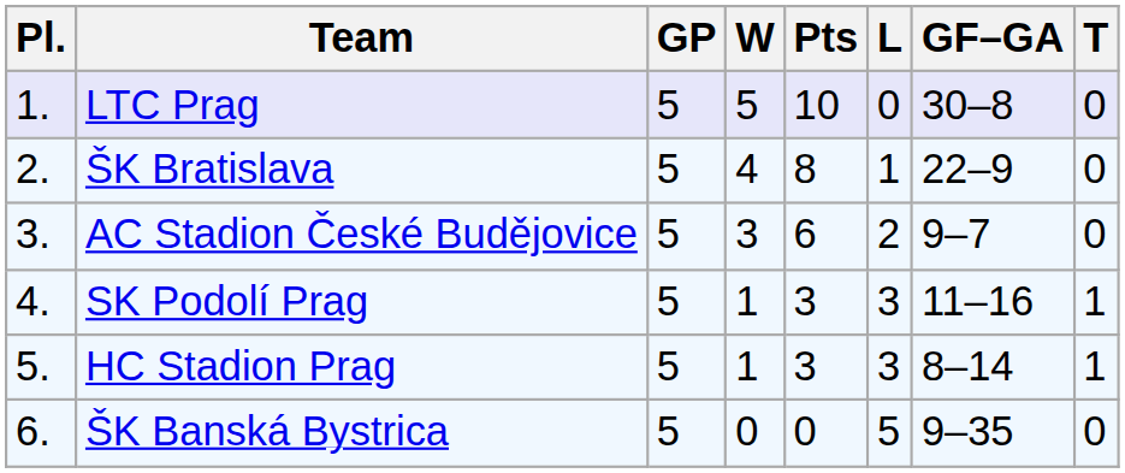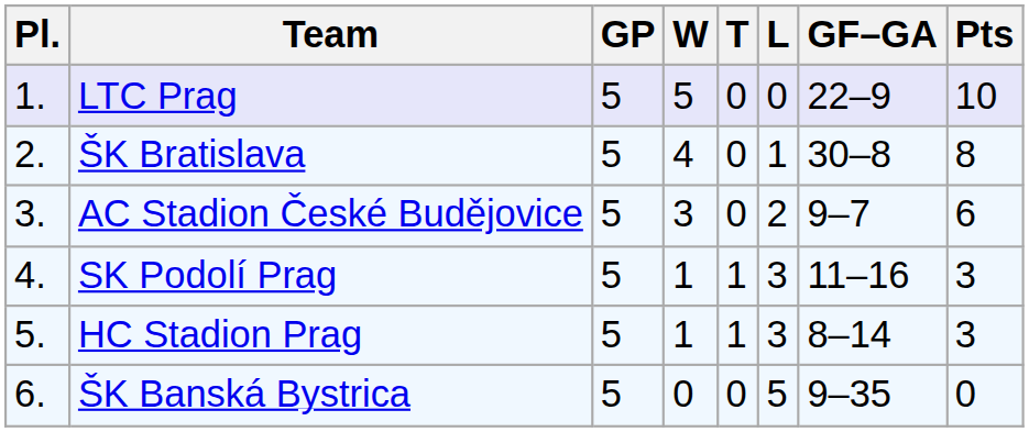columns swapped: T <-> Pts
LTC Prag | GF–GA: 30–8 -> 22–9
ŠK Bratislava | GF–GA: 22–9 -> 30–8
